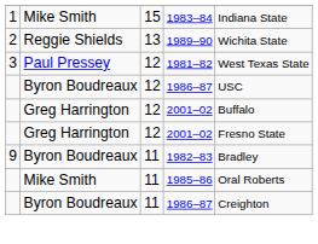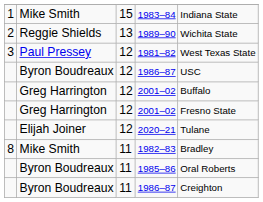+ row: Elijah Joiner | 12 | 2020–21 | Tulane
1982–83 | column 1: 9 -> 8
1982–83 | column 2: Byron Boudreaux -> Mike Smith
1985–86 | column 2: Mike Smith -> Byron Boudreaux
